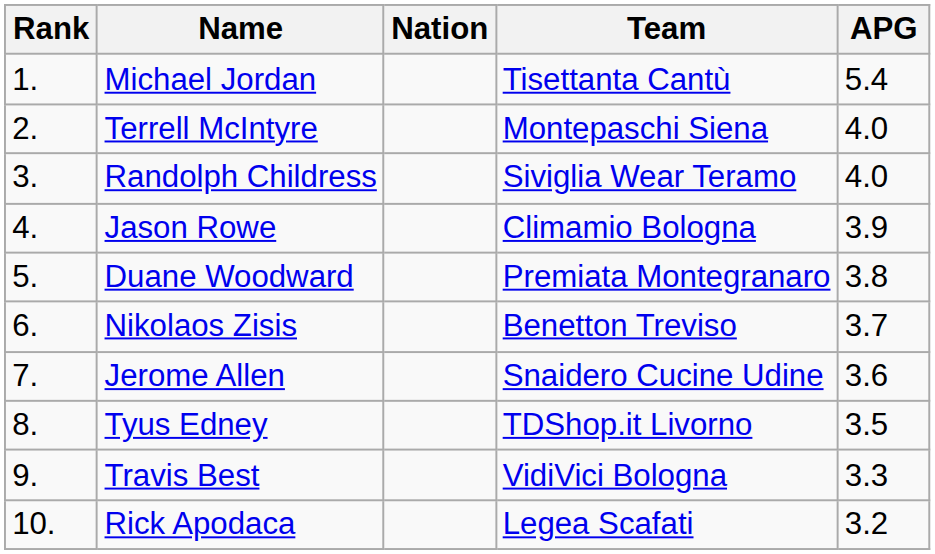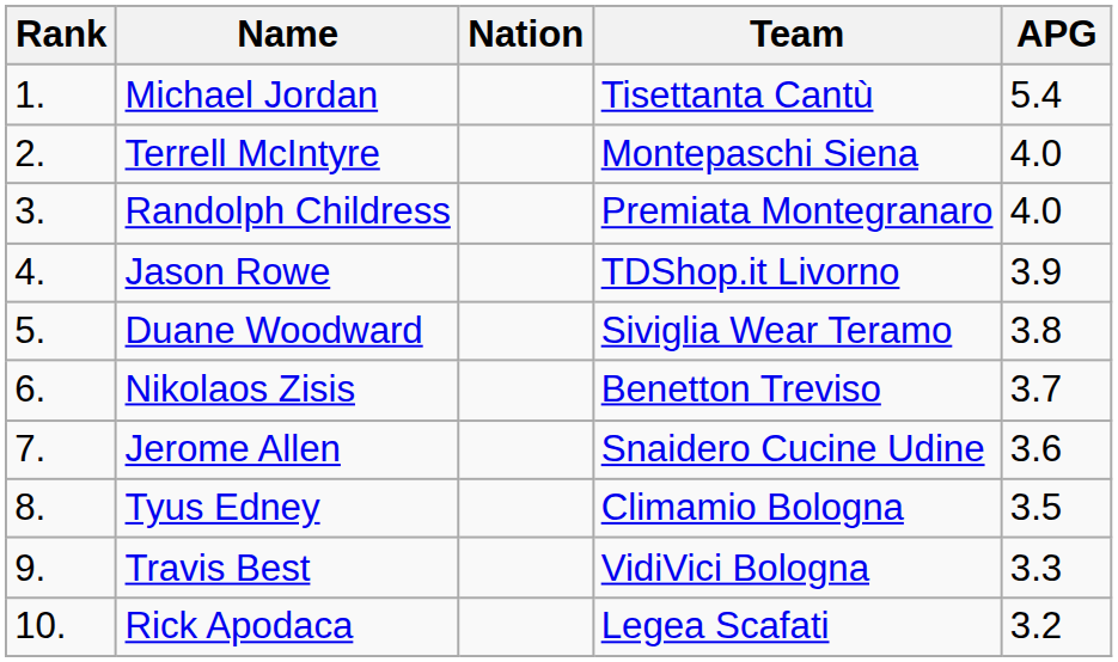Randolph Childress | Team: Siviglia Wear Teramo -> Premiata Montegranaro
Jason Rowe | Team: Climamio Bologna -> TDShop.it Livorno
Duane Woodward | Team: Premiata Montegranaro -> Siviglia Wear Teramo
Tyus Edney | Team: TDShop.it Livorno -> Climamio Bologna
